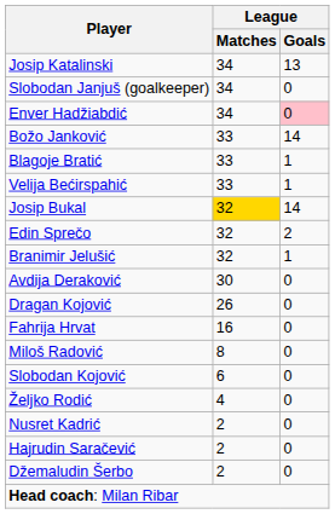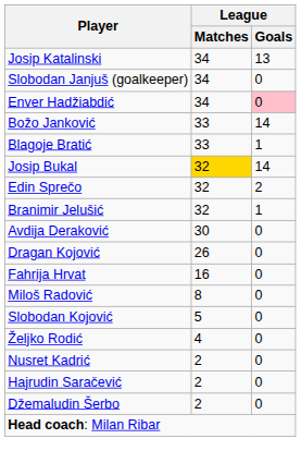- row: Velija Bećirspahić | 33 | 1
Slobodan Kojović | League / Matches: 6 -> 5
